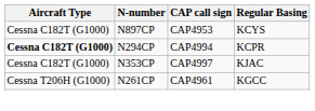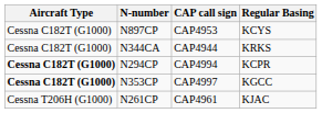+ row: Cessna C182T (G1000) | N344CA | CAP4944 | KRKS
N353CP | Aircraft Type: normal -> bold
N353CP | Regular Basing: KJAC -> KGCC
N261CP | Regular Basing: KGCC -> KJAC
